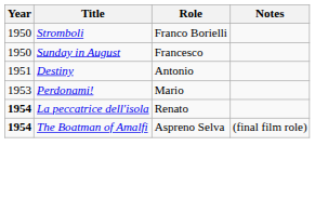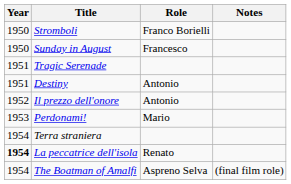+ row: 1951 | Tragic Serenade
+ row: 1952 | Il prezzo dell'onore | Antonio
+ row: 1954 | Terra straniera
The Boatman of Amalfi | Year: bold -> normal
